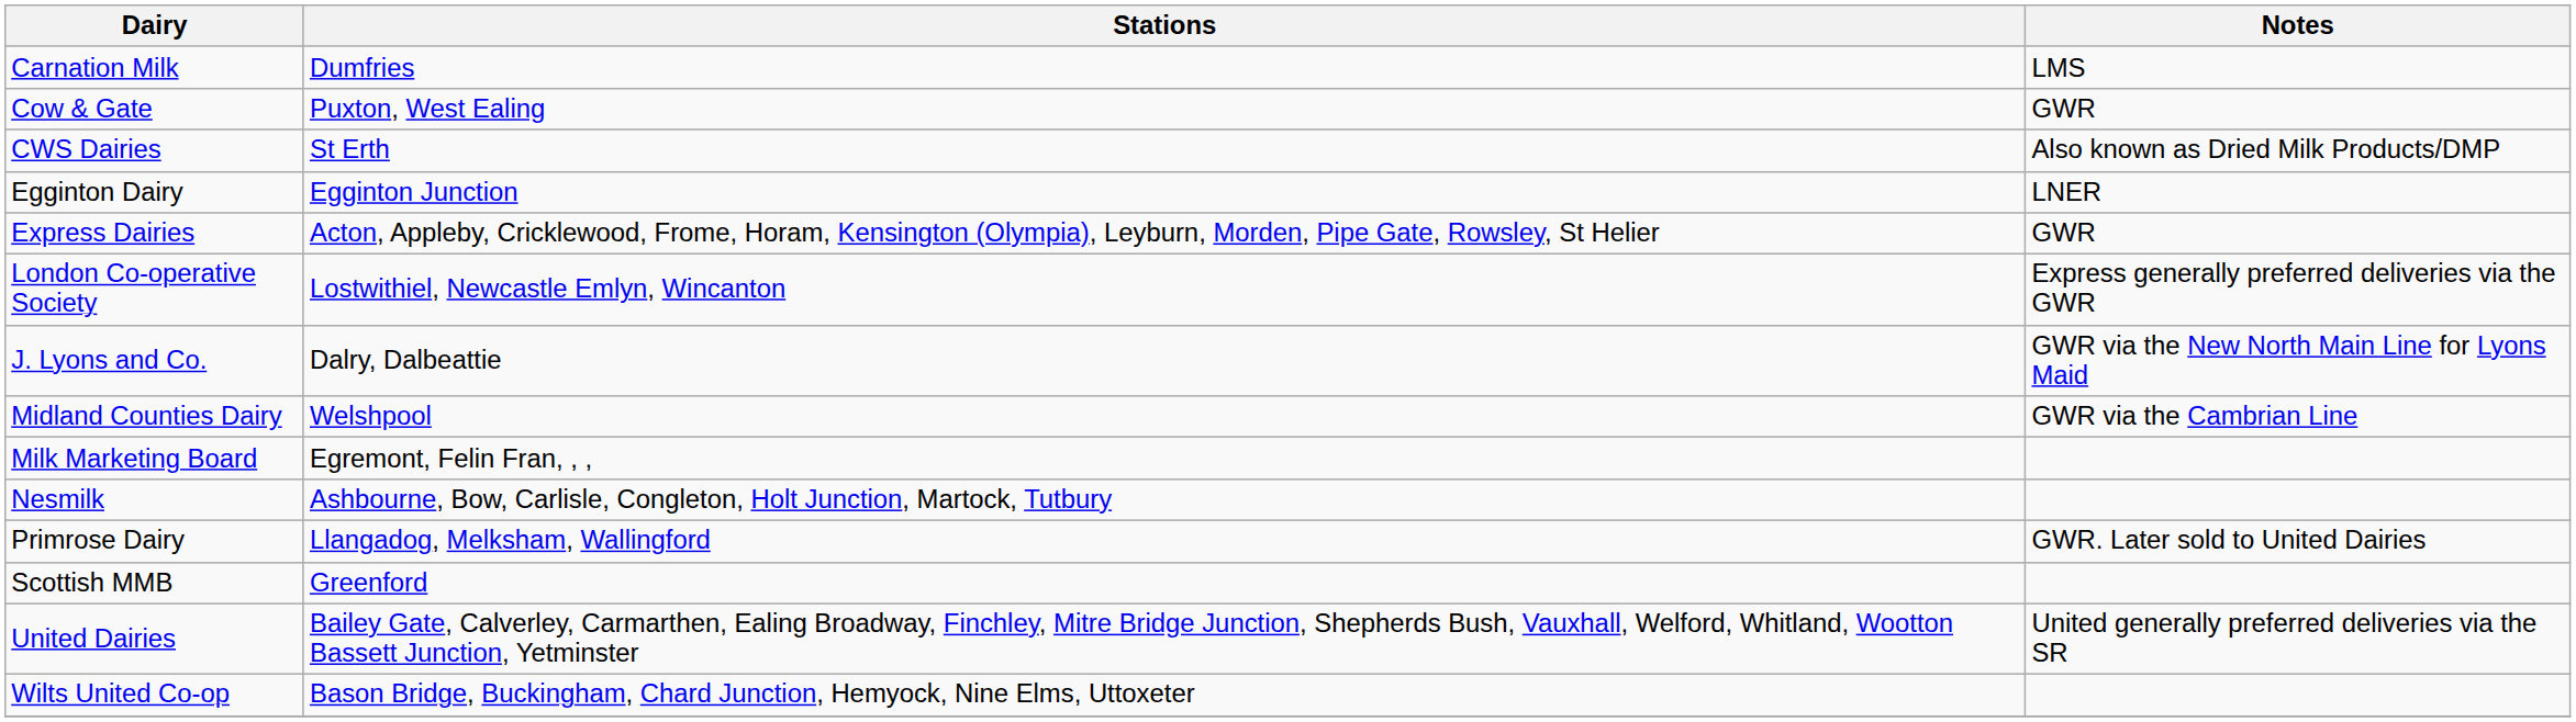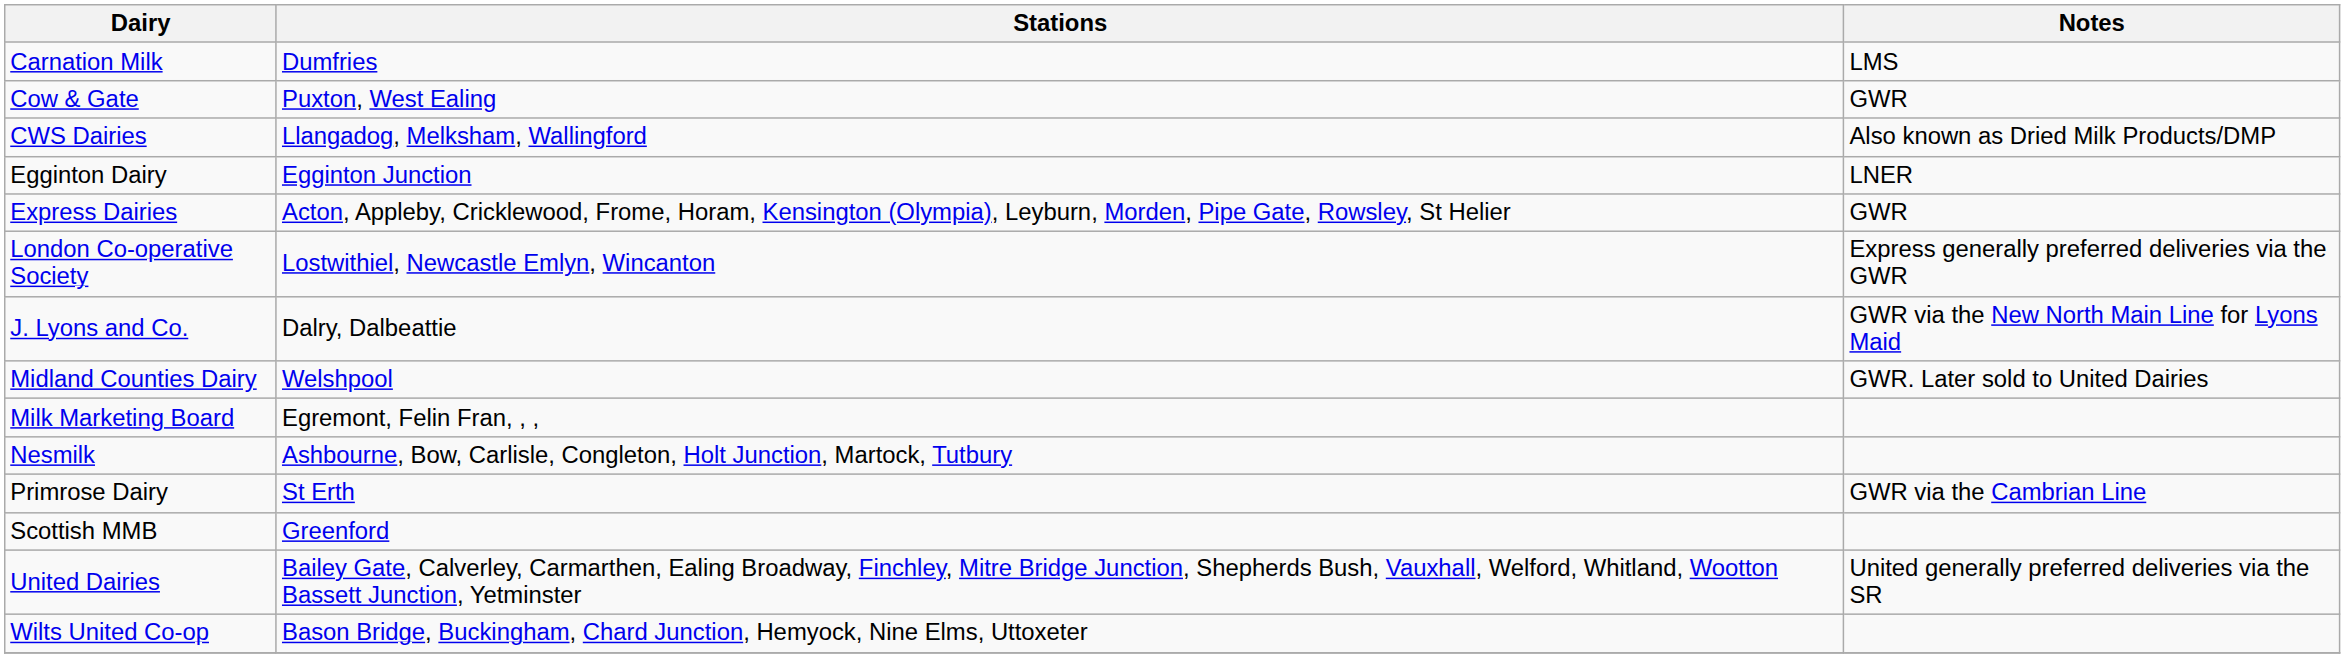CWS Dairies | Stations: St Erth -> Llangadog, Melksham, Wallingford
Midland Counties Dairy | Notes: GWR via the Cambrian Line -> GWR. Later sold to United Dairies
Primrose Dairy | Stations: Llangadog, Melksham, Wallingford -> St Erth
Primrose Dairy | Notes: GWR. Later sold to United Dairies -> GWR via the Cambrian Line
